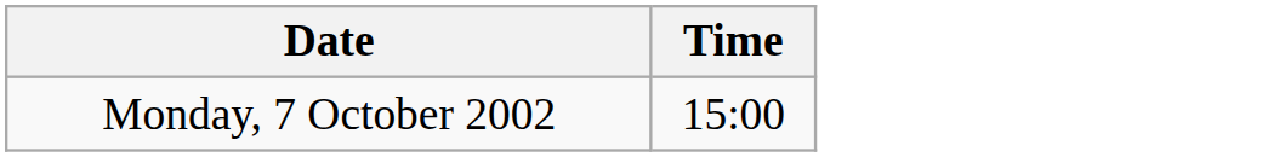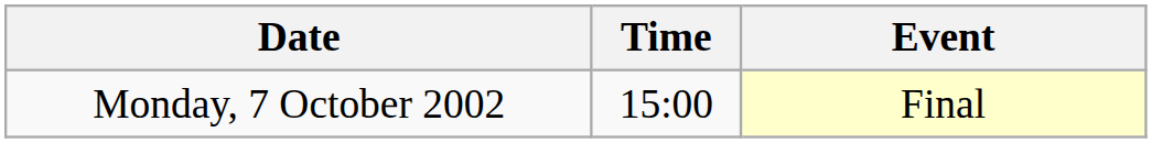+ column: Event | Final
